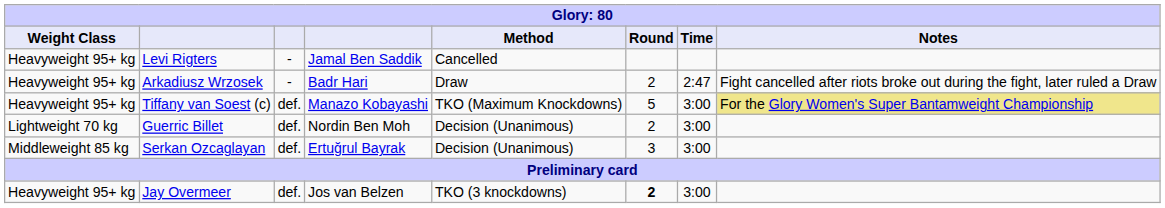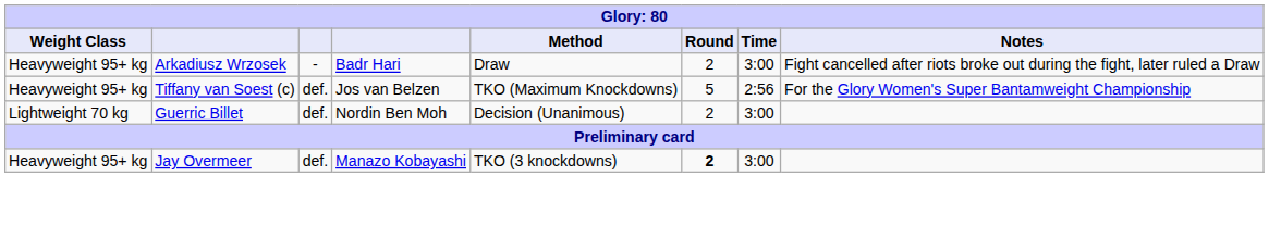- row: Heavyweight 95+ kg | Levi Rigters | - | Jamal Ben Saddik | Cancelled
Arkadiusz Wrzosek | Time: 2:47 -> 3:00
Tiffany van Soest (c) | column 4: Manazo Kobayashi -> Jos van Belzen
Tiffany van Soest (c) | Time: 3:00 -> 2:56
Tiffany van Soest (c) | Notes: khaki background -> no background
- row: Middleweight 85 kg | Serkan Ozcaglayan | def. | Ertuğrul Bayrak | Decision (Unanimous) | 3 | 3:00
Jay Overmeer | column 4: Jos van Belzen -> Manazo Kobayashi
